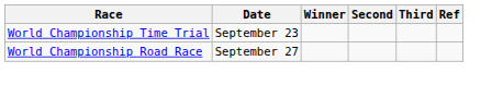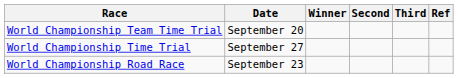+ row: World Championship Team Time Trial | September 20
World Championship Time Trial | Date: September 23 -> September 27
World Championship Road Race | Date: September 27 -> September 23
